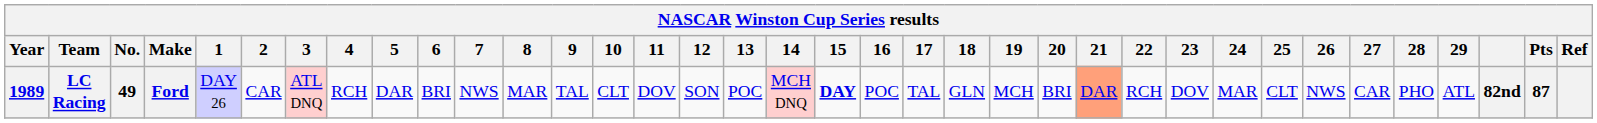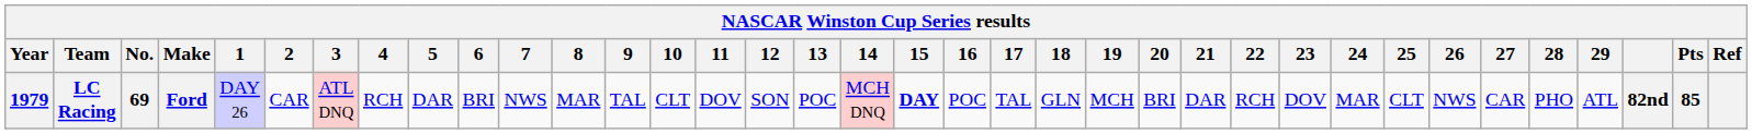LC Racing | Year: 1989 -> 1979
LC Racing | No.: 49 -> 69
LC Racing | 21: lightsalmon background -> no background
LC Racing | Pts: 87 -> 85
